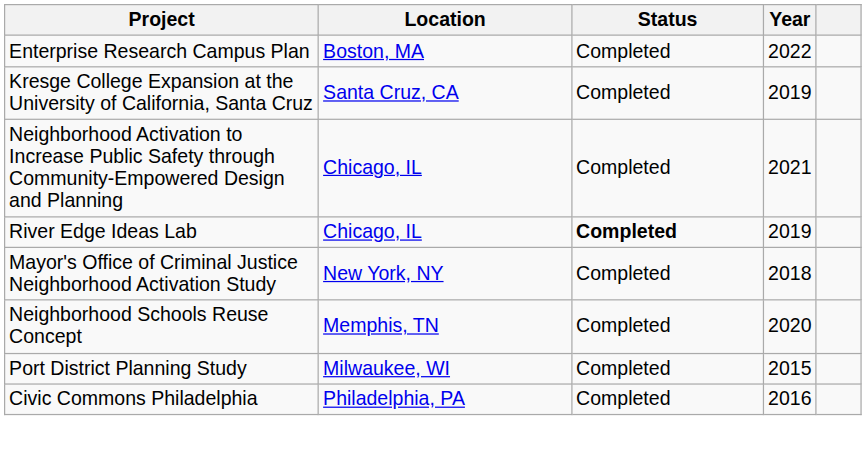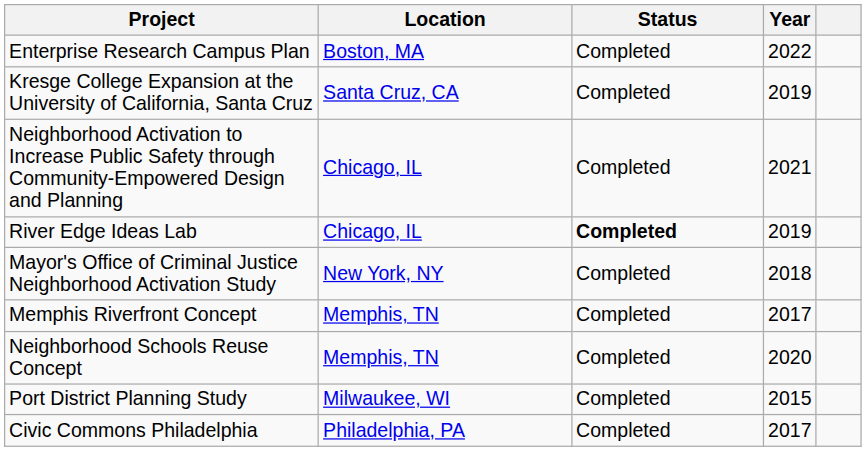+ row: Memphis Riverfront Concept | Memphis, TN | Completed | 2017
Civic Commons Philadelphia | Year: 2016 -> 2017
